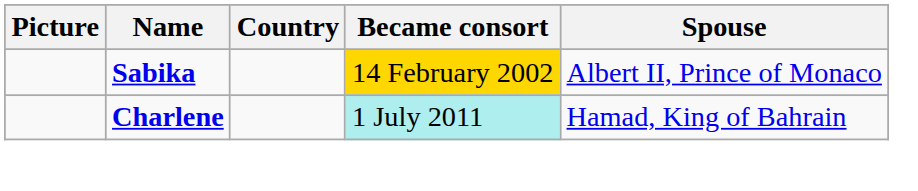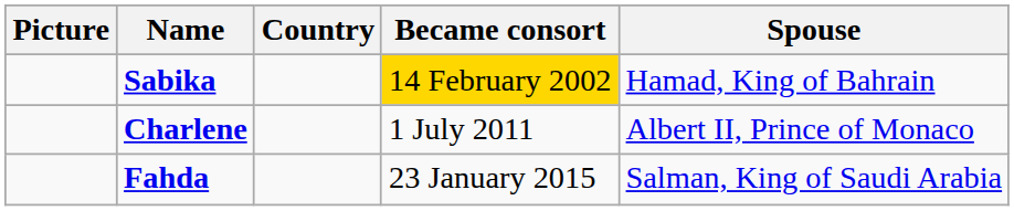Sabika | Spouse: Albert II, Prince of Monaco -> Hamad, King of Bahrain
Charlene | Became consort: paleturquoise background -> no background
Charlene | Spouse: Hamad, King of Bahrain -> Albert II, Prince of Monaco
+ row: Fahda | 23 January 2015 | Salman, King of Saudi Arabia
